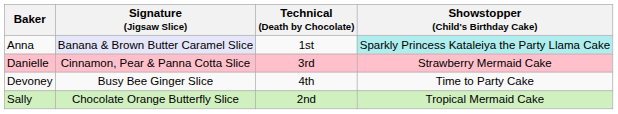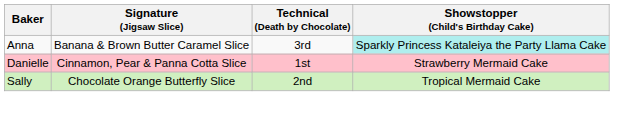Anna | Signature (Jigsaw Slice): lavender background -> no background
Anna | Technical (Death by Chocolate): 1st -> 3rd
Danielle | Technical (Death by Chocolate): 3rd -> 1st
- row: Devoney | Busy Bee Ginger Slice | 4th | Time to Party Cake
